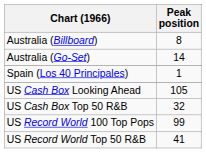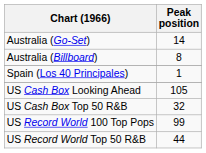rows swapped: Australia (Go-Set) <-> Australia (Billboard)
US Record World Top 50 R&B | Peak position: 41 -> 44
